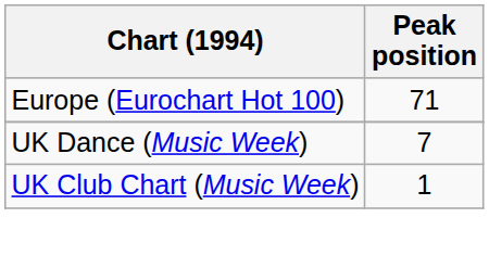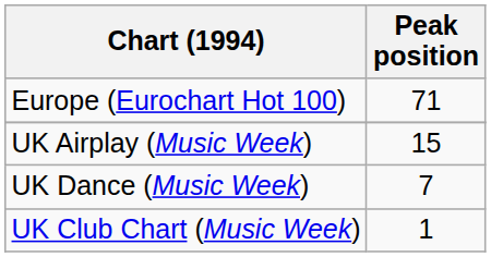+ row: UK Airplay (Music Week) | 15
